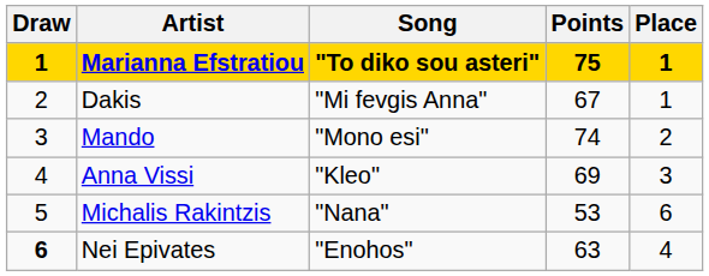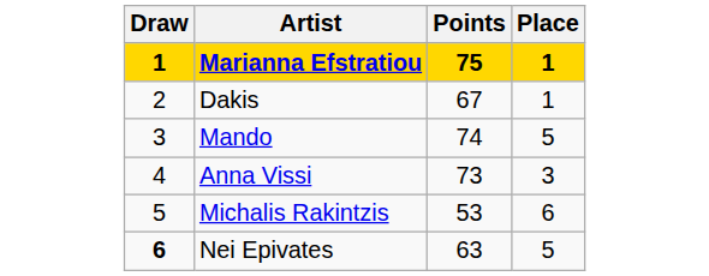- column: Song | "To diko sou asteri" | "Mi fevgis Anna" | "Mono esi" | "Kleo" | "Nana" | "Enohos"
Mando | Place: 2 -> 5
Anna Vissi | Points: 69 -> 73
Nei Epivates | Place: 4 -> 5
